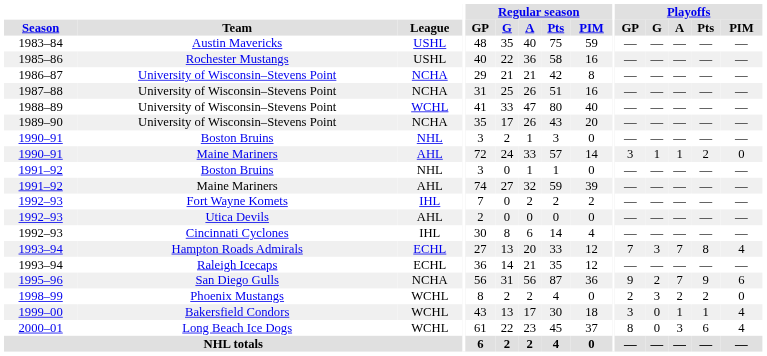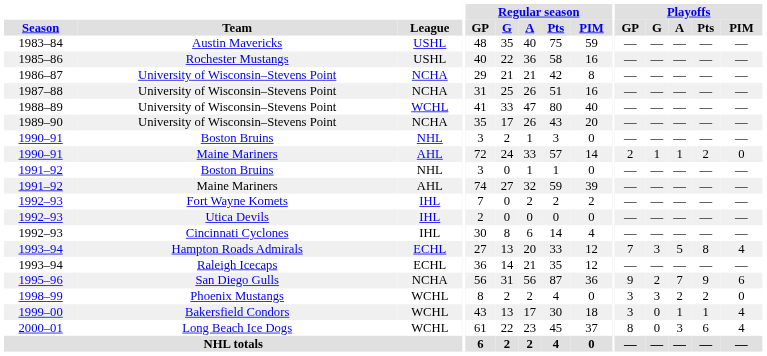1990–91 / Maine Mariners | Playoffs / GP: 3 -> 2
1992–93 / Utica Devils | League: AHL -> IHL
1993–94 / Hampton Roads Admirals | Playoffs / A: 7 -> 5
1998–99 | Playoffs / GP: 2 -> 3
